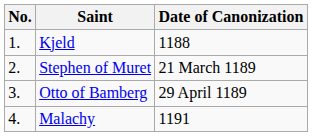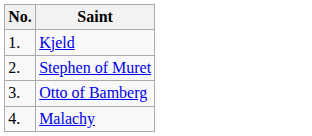- column: Date of Canonization | 1188 | 21 March 1189 | 29 April 1189 | 1191
